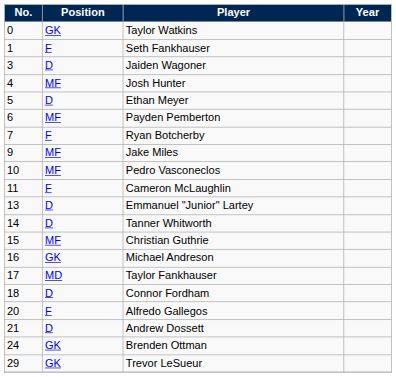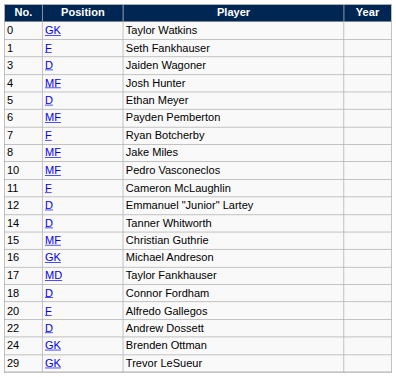Jake Miles | No.: 9 -> 8
Emmanuel "Junior" Lartey | No.: 13 -> 12
Andrew Dossett | No.: 21 -> 22
